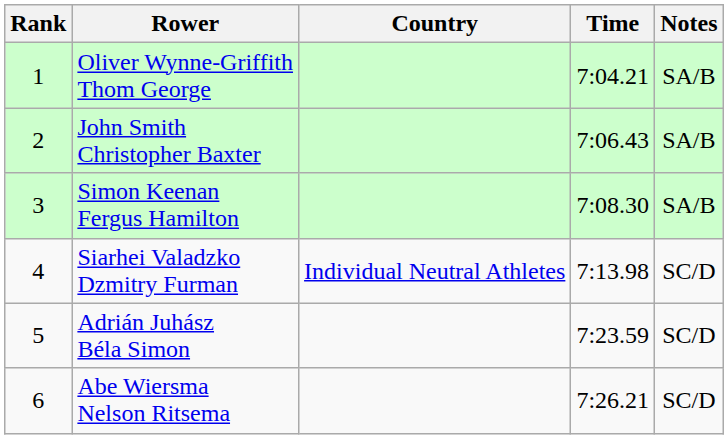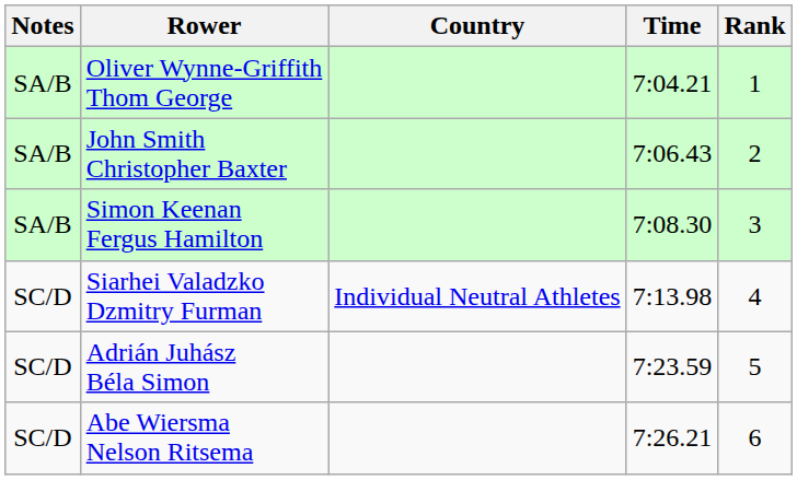columns swapped: Rank <-> Notes
